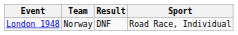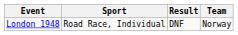columns swapped: Team <-> Sport
